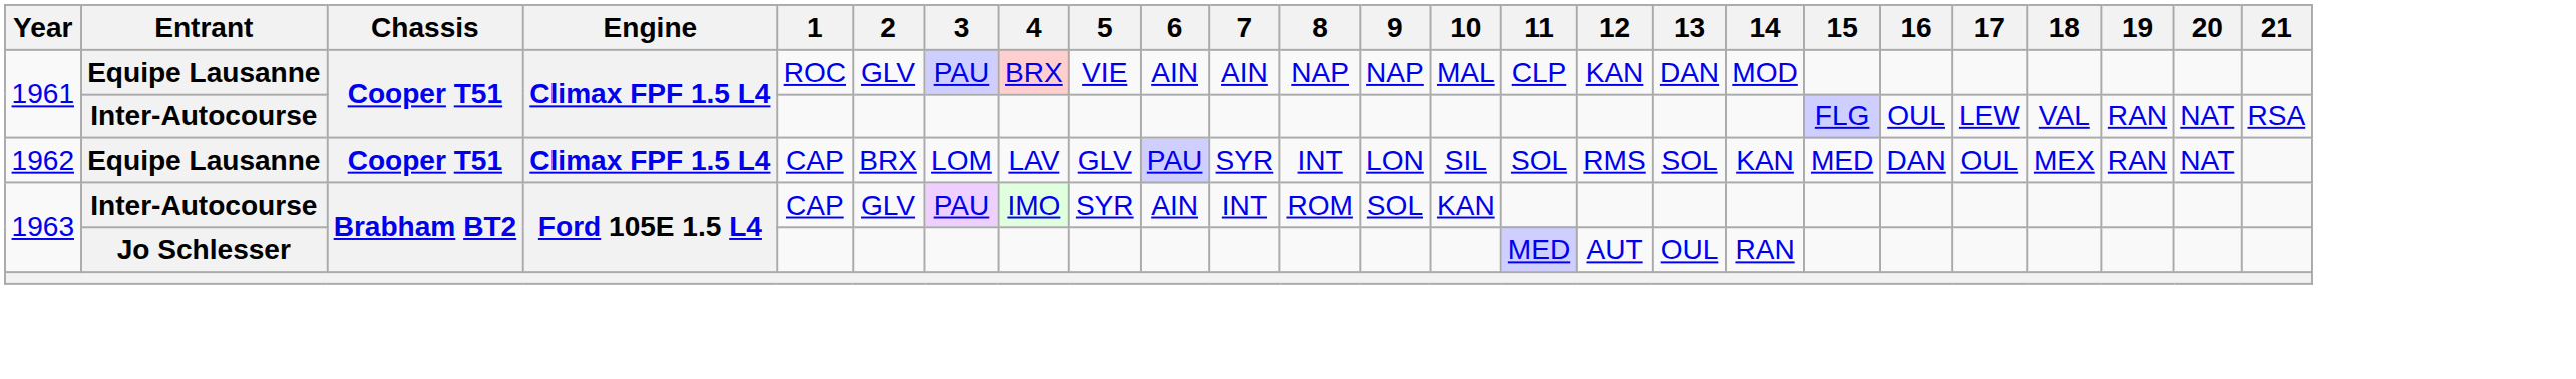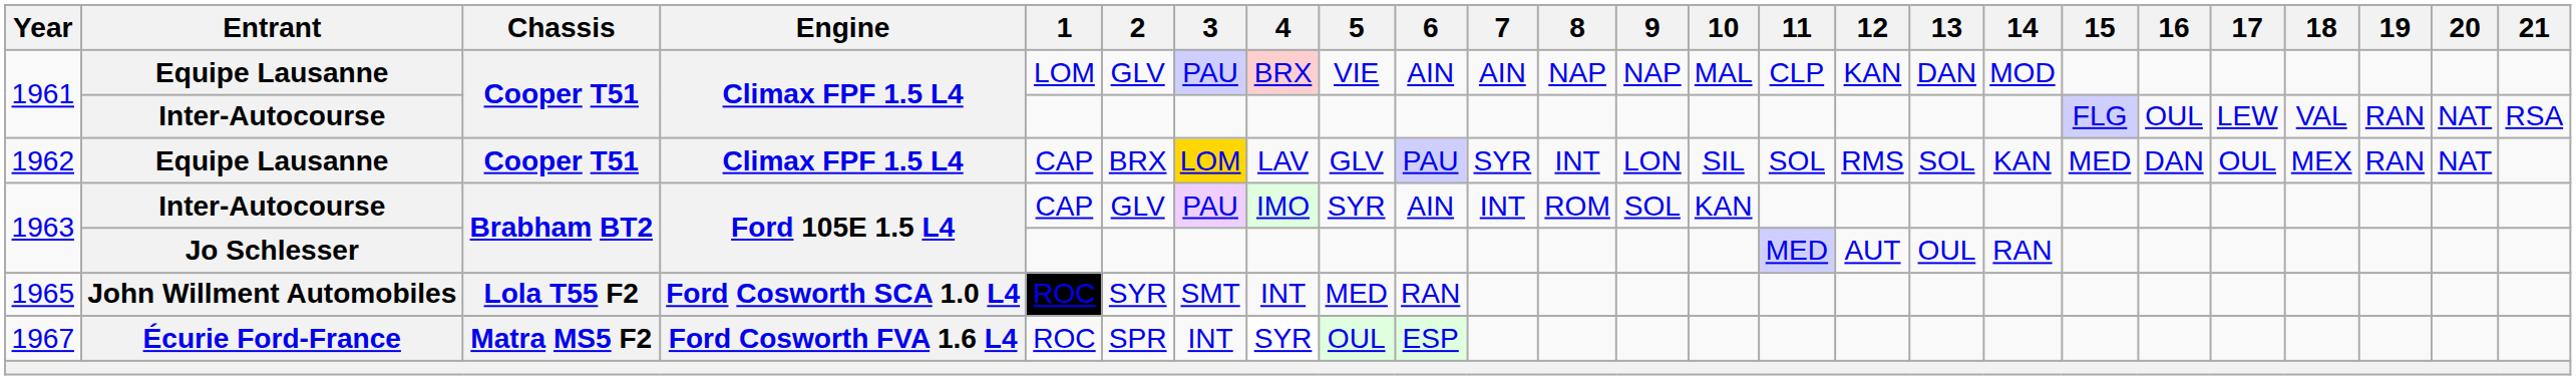1961 / Equipe Lausanne | 1: ROC -> LOM
1962 | 3: no background -> gold background
+ row: 1965 | John Willment Automobiles | Lola T55 F2 | Ford Cosworth SCA 1.0 L4 | ROC | SYR | SMT | INT | MED | RAN
+ row: 1967 | Écurie Ford-France | Matra MS5 F2 | Ford Cosworth FVA 1.6 L4 | ROC | SPR | INT | SYR | OUL | ESP
